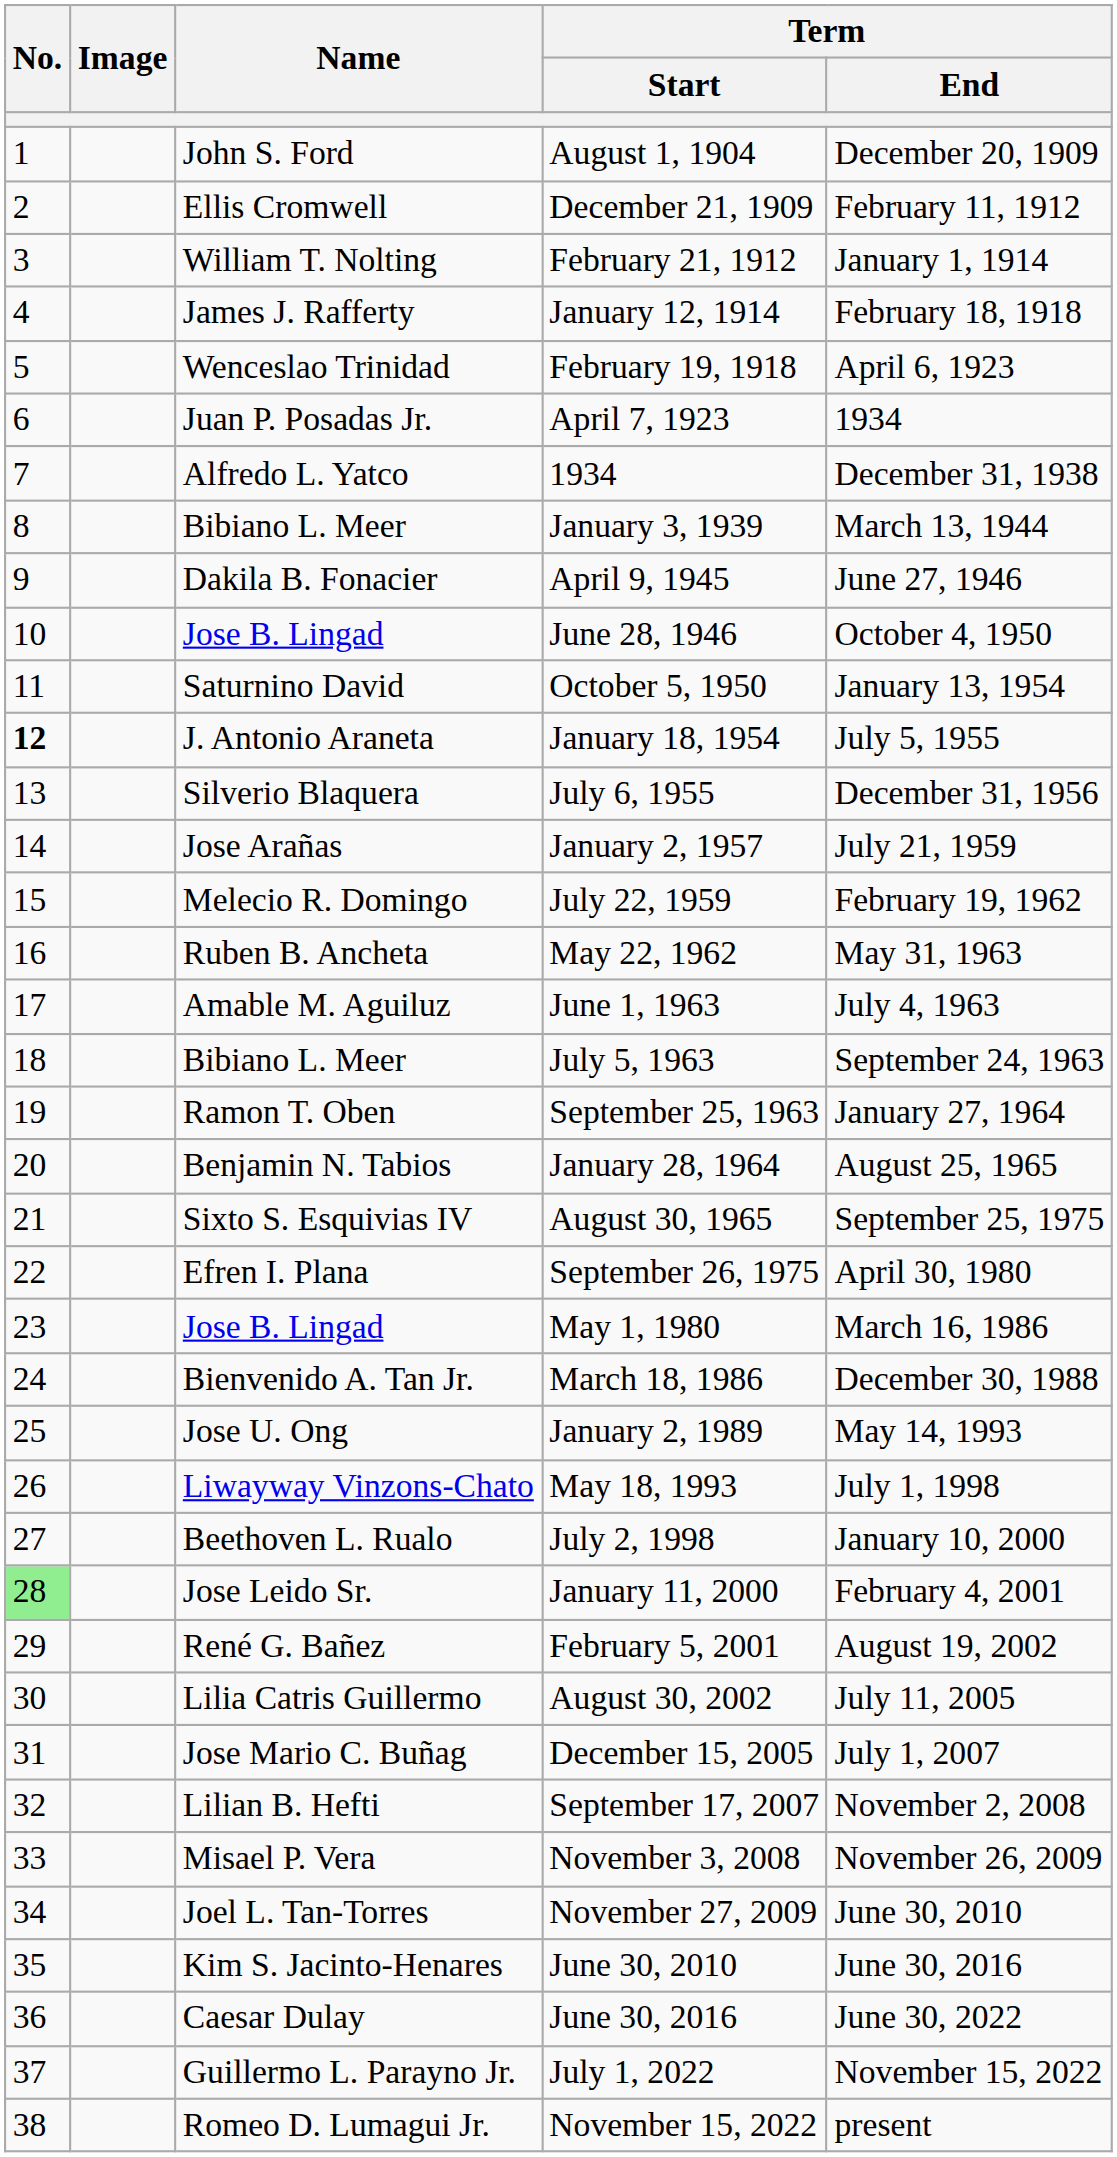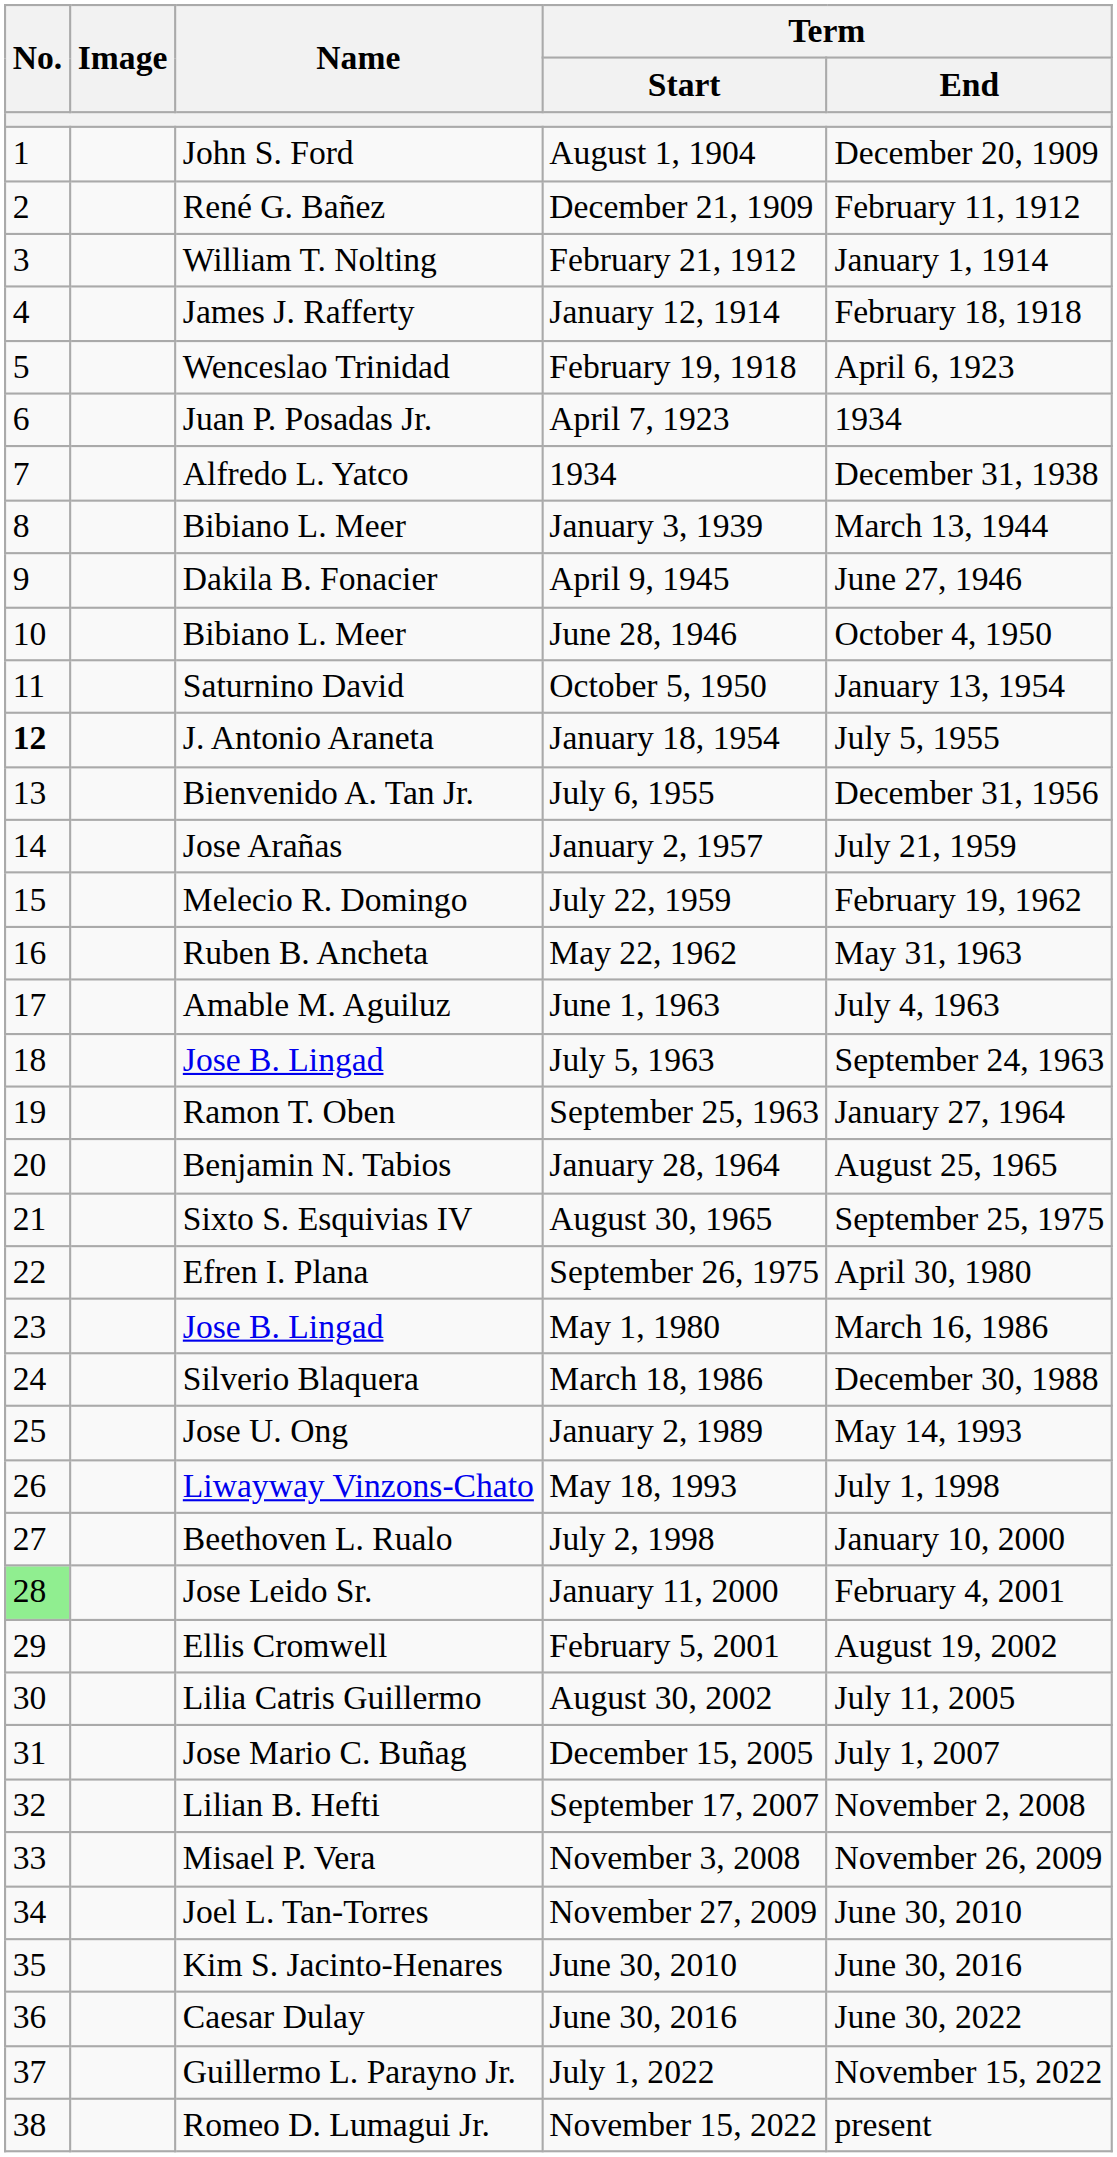December 21, 1909 | Name: Ellis Cromwell -> René G. Bañez
June 28, 1946 | Name: Jose B. Lingad -> Bibiano L. Meer
July 6, 1955 | Name: Silverio Blaquera -> Bienvenido A. Tan Jr.
July 5, 1963 | Name: Bibiano L. Meer -> Jose B. Lingad
March 18, 1986 | Name: Bienvenido A. Tan Jr. -> Silverio Blaquera
February 5, 2001 | Name: René G. Bañez -> Ellis Cromwell
